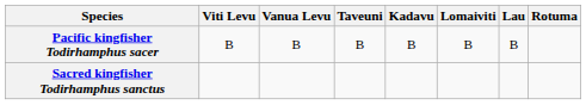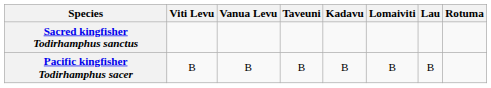rows swapped: Pacific kingfisher Todirhamphus sacer <-> Sacred kingfisher Todirhamphus sanctus
